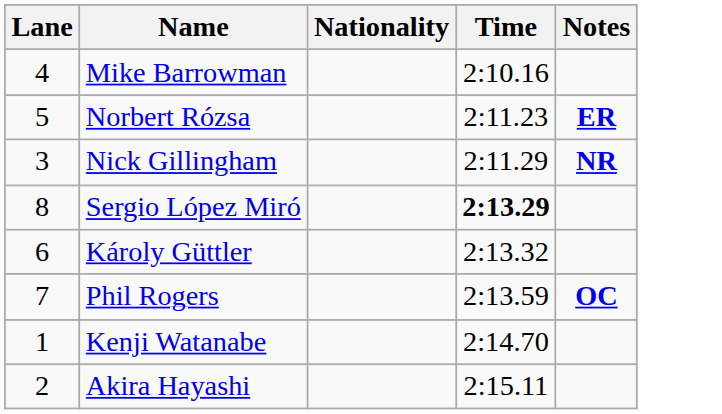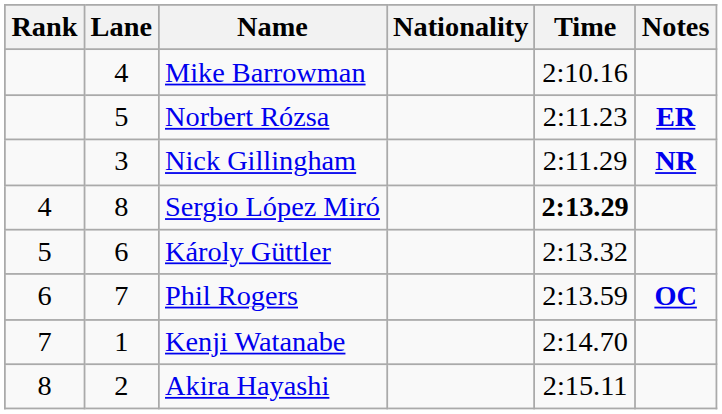+ column: Rank | 4 | 5 | 6 | 7 | 8
